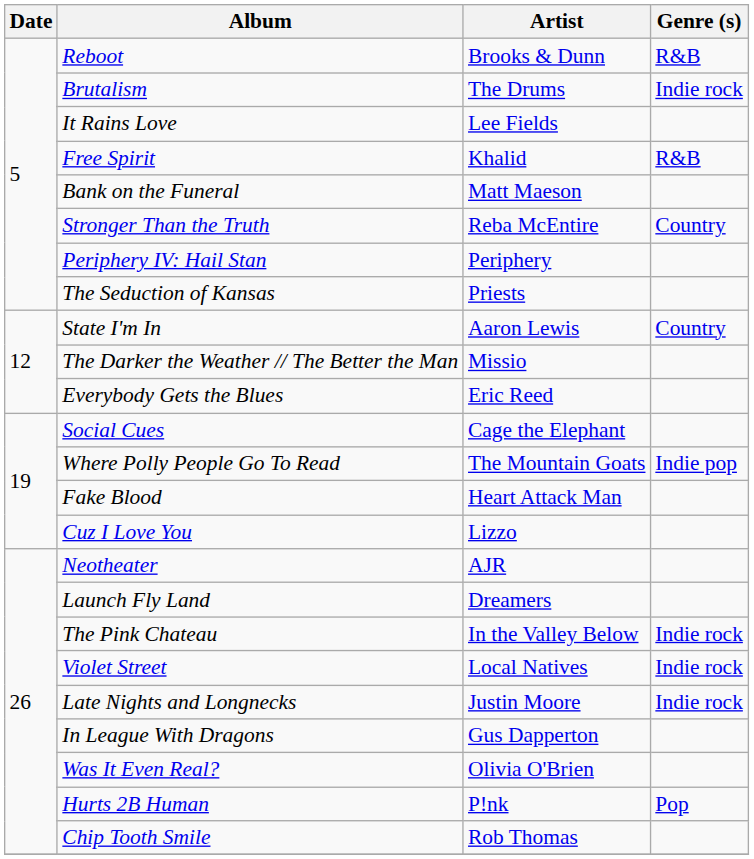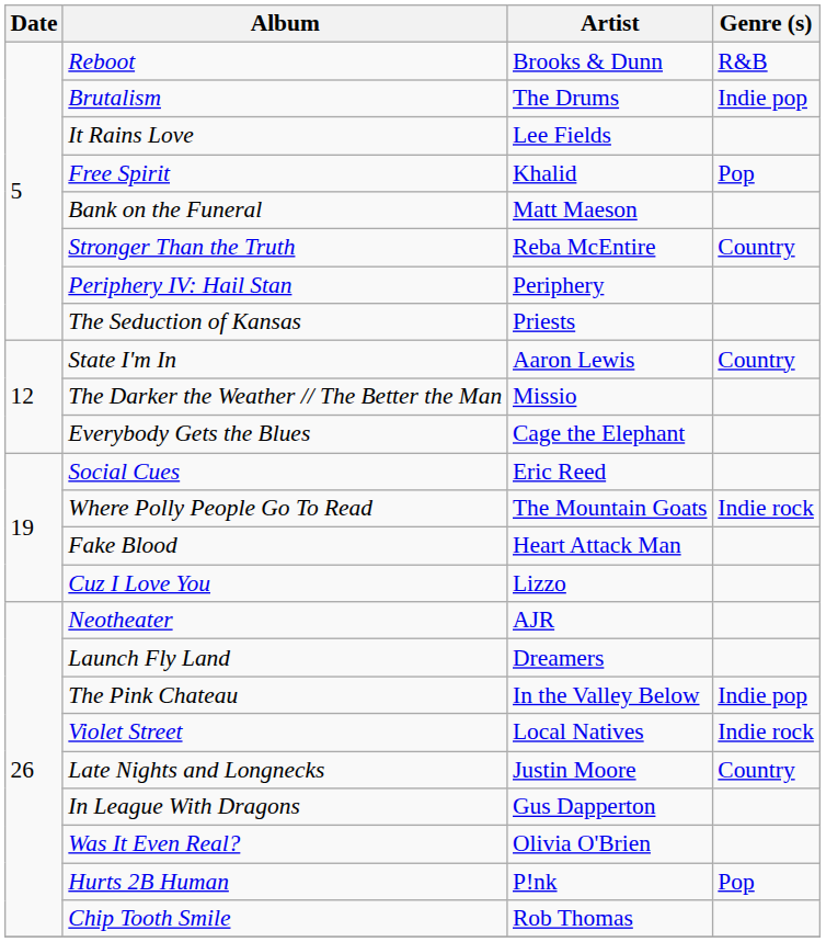Brutalism | Genre (s): Indie rock -> Indie pop
Free Spirit | Genre (s): R&B -> Pop
Everybody Gets the Blues | Artist: Eric Reed -> Cage the Elephant
Social Cues | Artist: Cage the Elephant -> Eric Reed
Where Polly People Go To Read | Genre (s): Indie pop -> Indie rock
The Pink Chateau | Genre (s): Indie rock -> Indie pop
Late Nights and Longnecks | Genre (s): Indie rock -> Country
